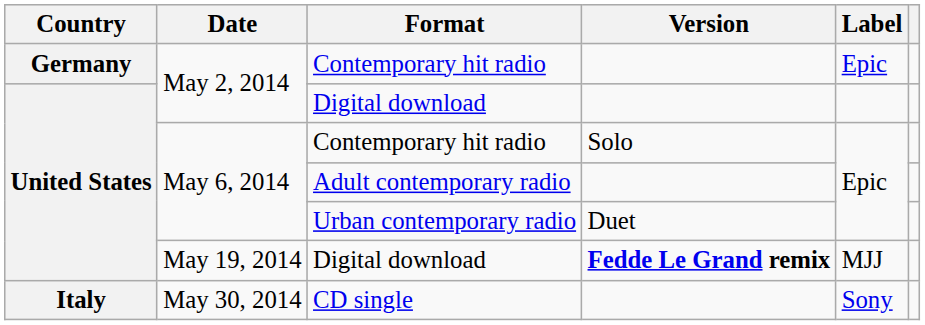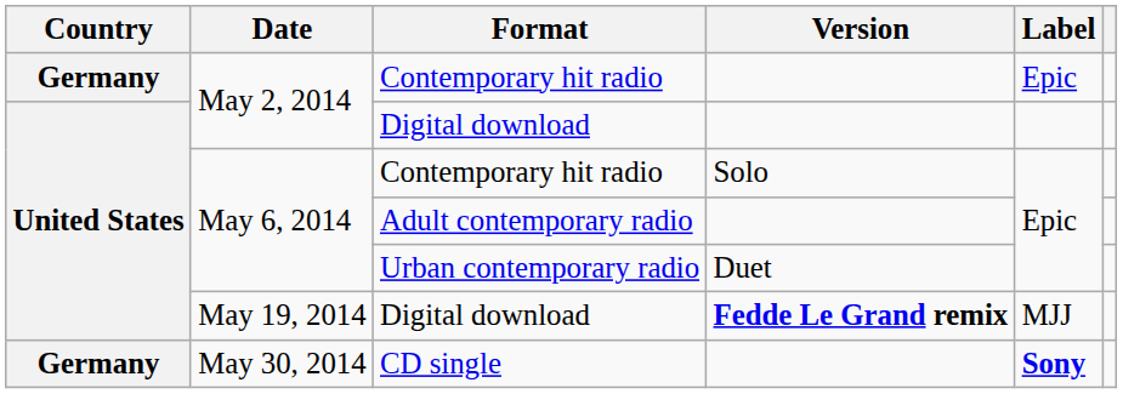CD single | Country: Italy -> Germany
CD single | Label: normal -> bold
